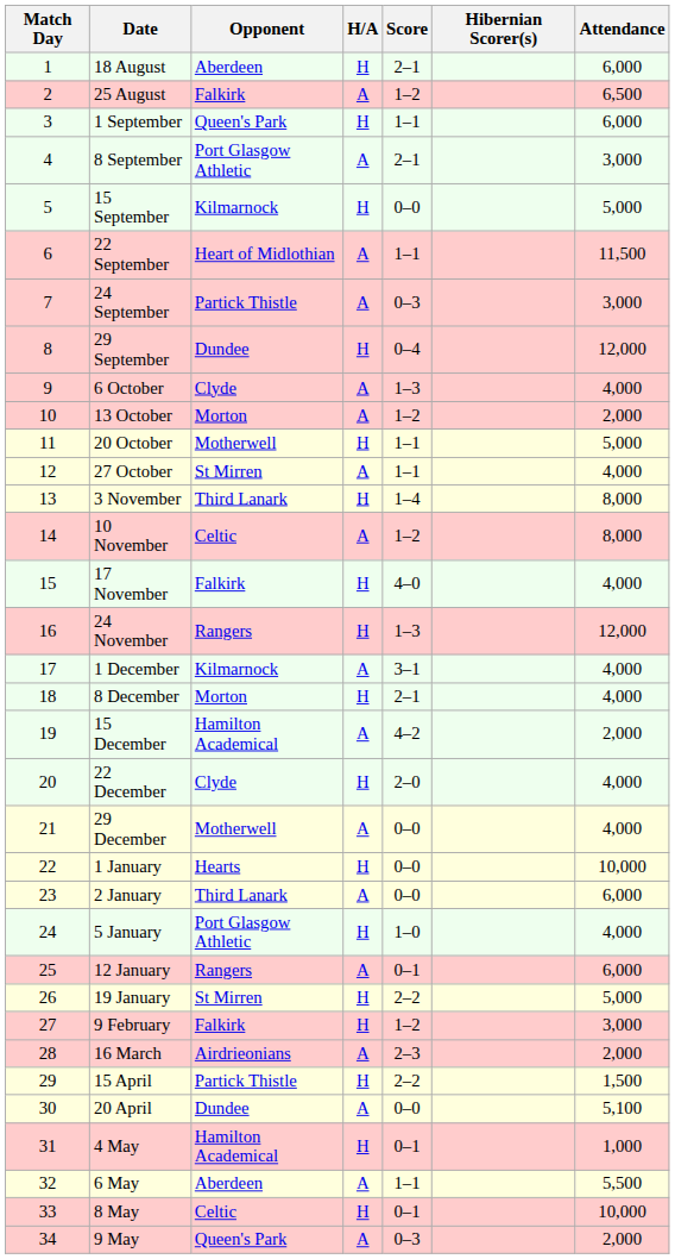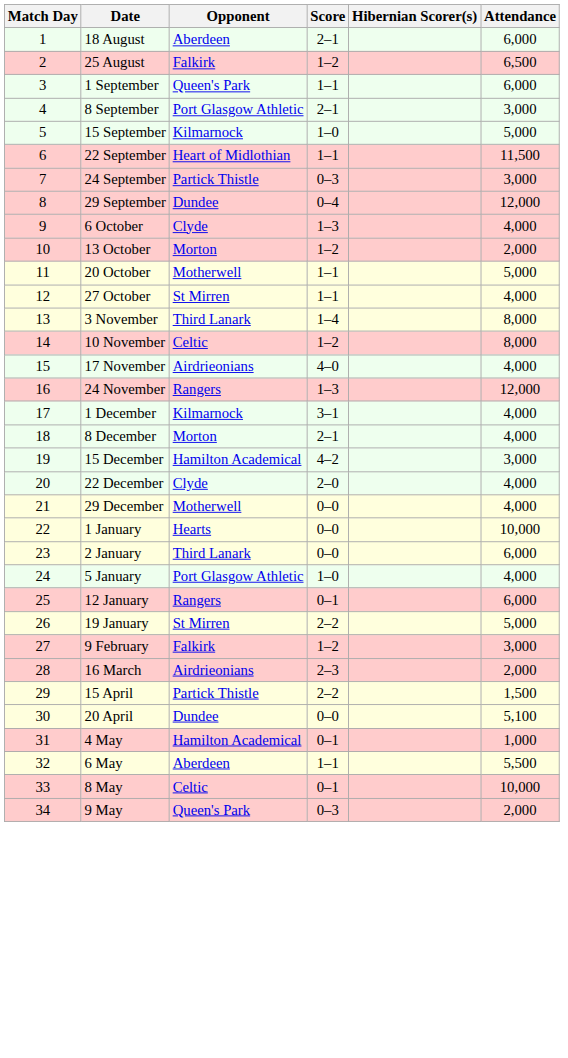- column: H/A | H | A | H | A | H | A | A | H | A | A | H | A | H | A | H | H | A | H | A | H | A | H | A | H | A | H | H | A | H | A | H | A | H | A
15 September | Score: 0–0 -> 1–0
17 November | Opponent: Falkirk -> Airdrieonians
15 December | Attendance: 2,000 -> 3,000
